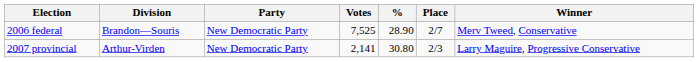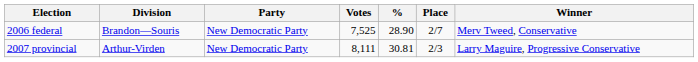2007 provincial | Votes: 2,141 -> 8,111
2007 provincial | %: 30.80 -> 30.81
